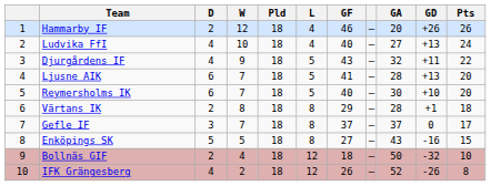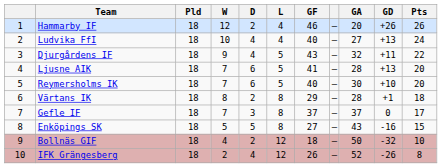columns swapped: Pld <-> D
